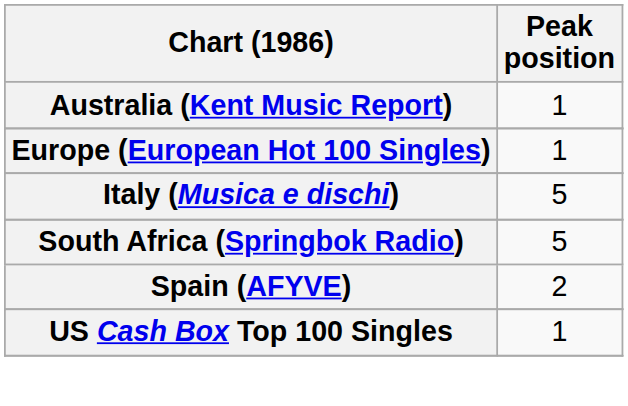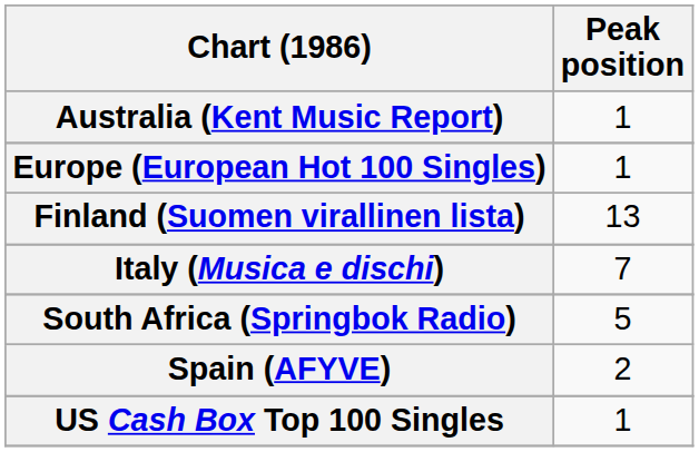+ row: Finland (Suomen virallinen lista) | 13
Italy (Musica e dischi) | Peak position: 5 -> 7
